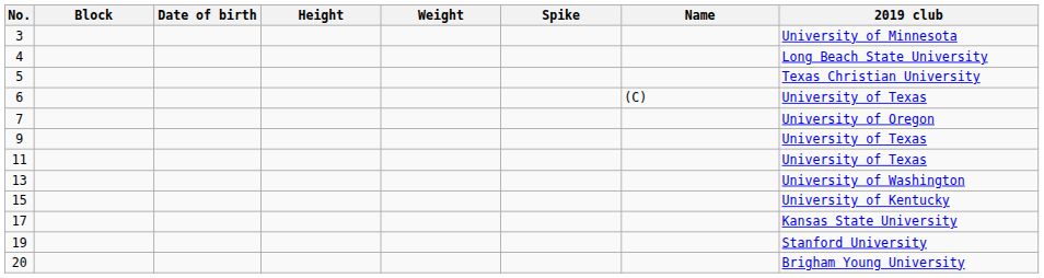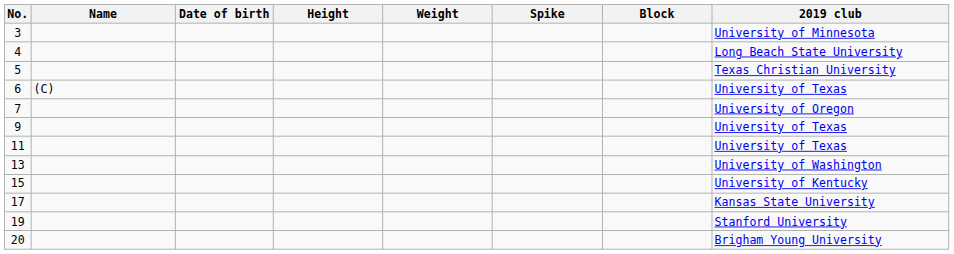columns swapped: Name <-> Block
